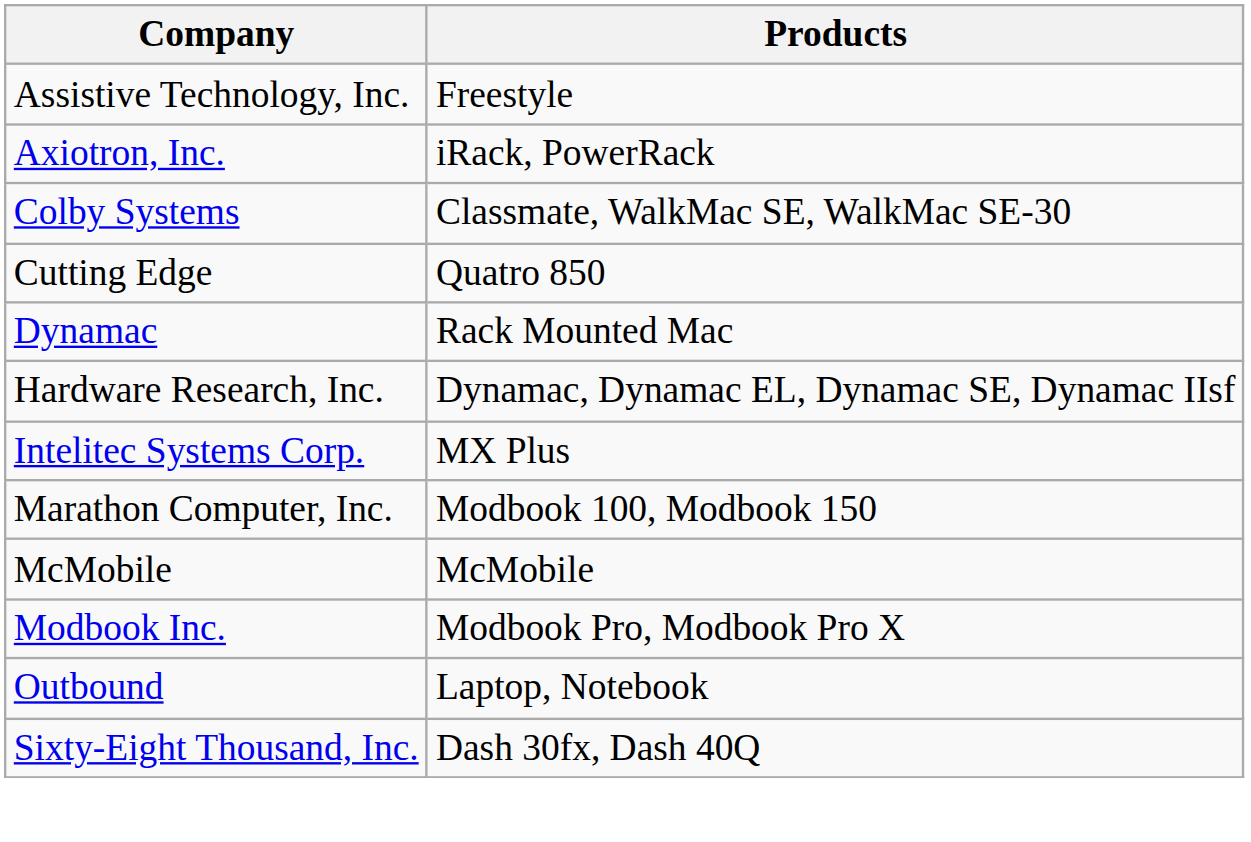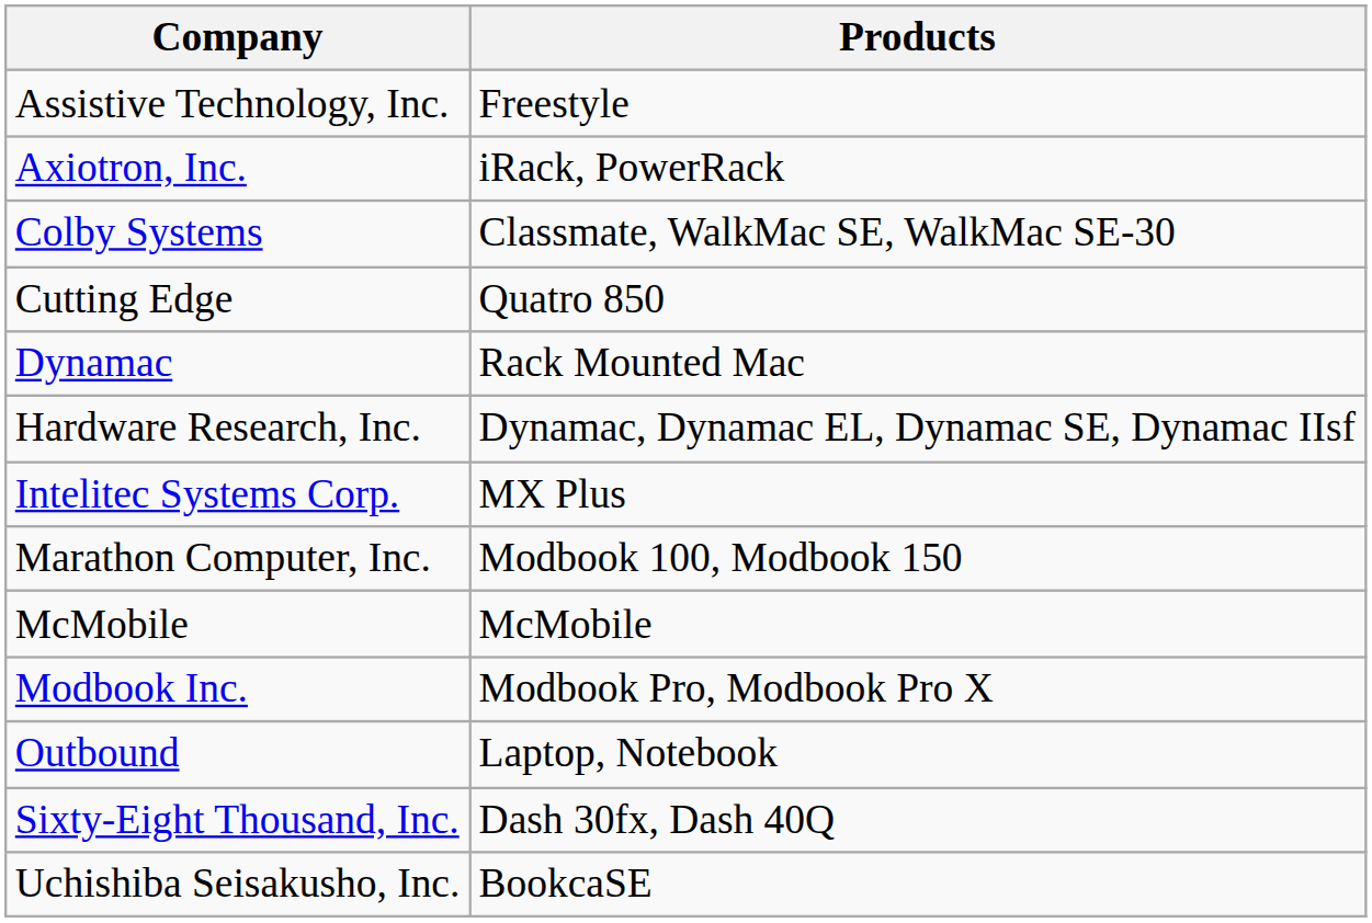+ row: Uchishiba Seisakusho, Inc. | BookcaSE
